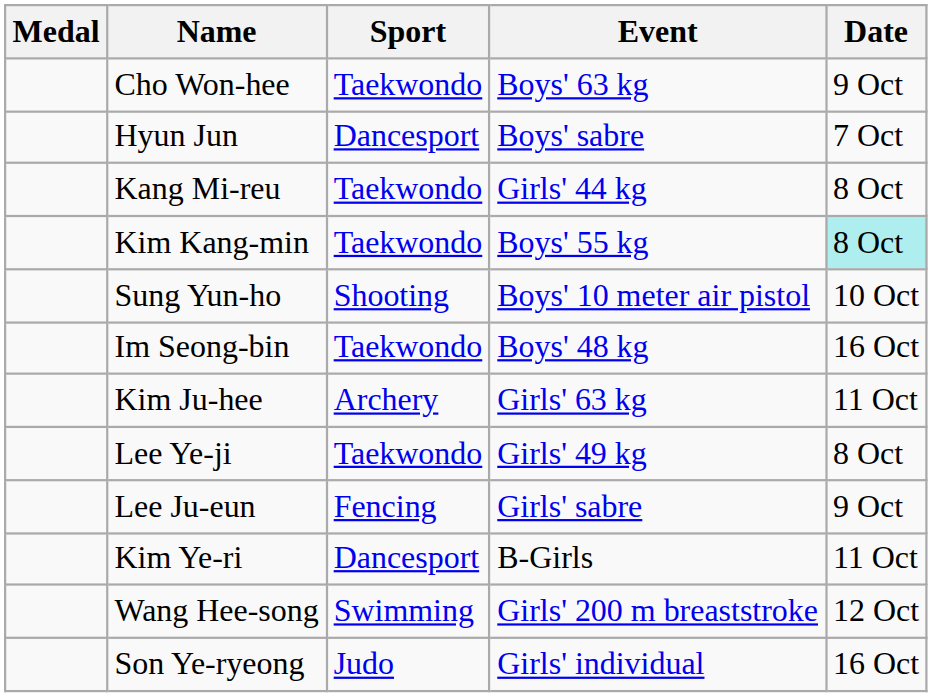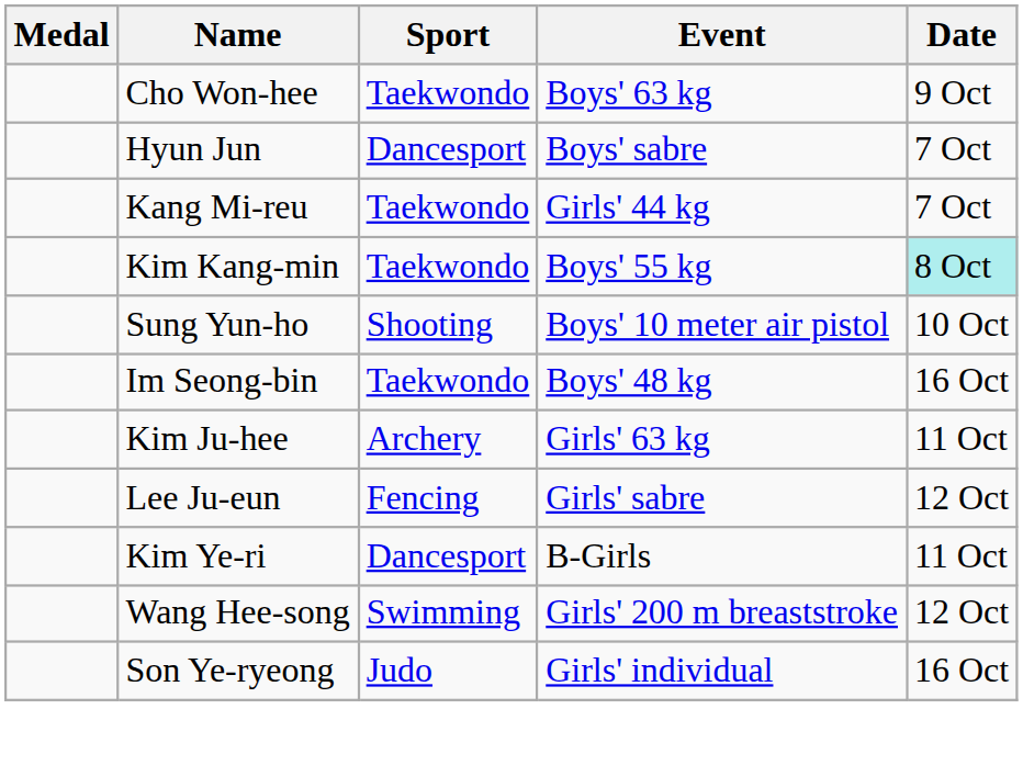Kang Mi-reu | Date: 8 Oct -> 7 Oct
- row: Lee Ye-ji | Taekwondo | Girls' 49 kg | 8 Oct
Lee Ju-eun | Date: 9 Oct -> 12 Oct
